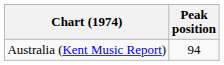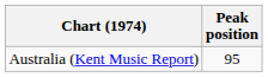Australia (Kent Music Report) | Peak position: 94 -> 95
